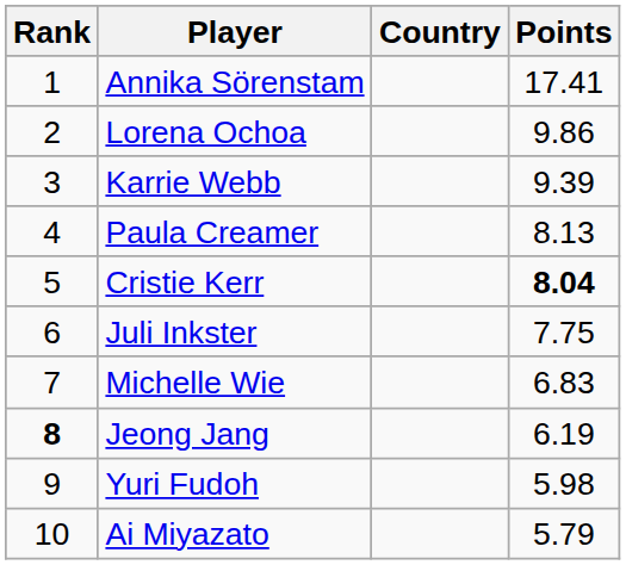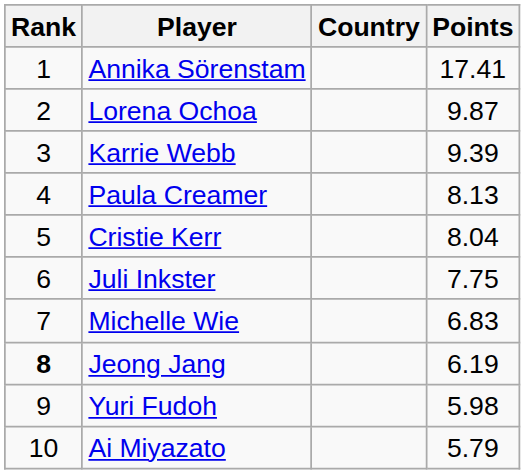Lorena Ochoa | Points: 9.86 -> 9.87
Cristie Kerr | Points: bold -> normal
